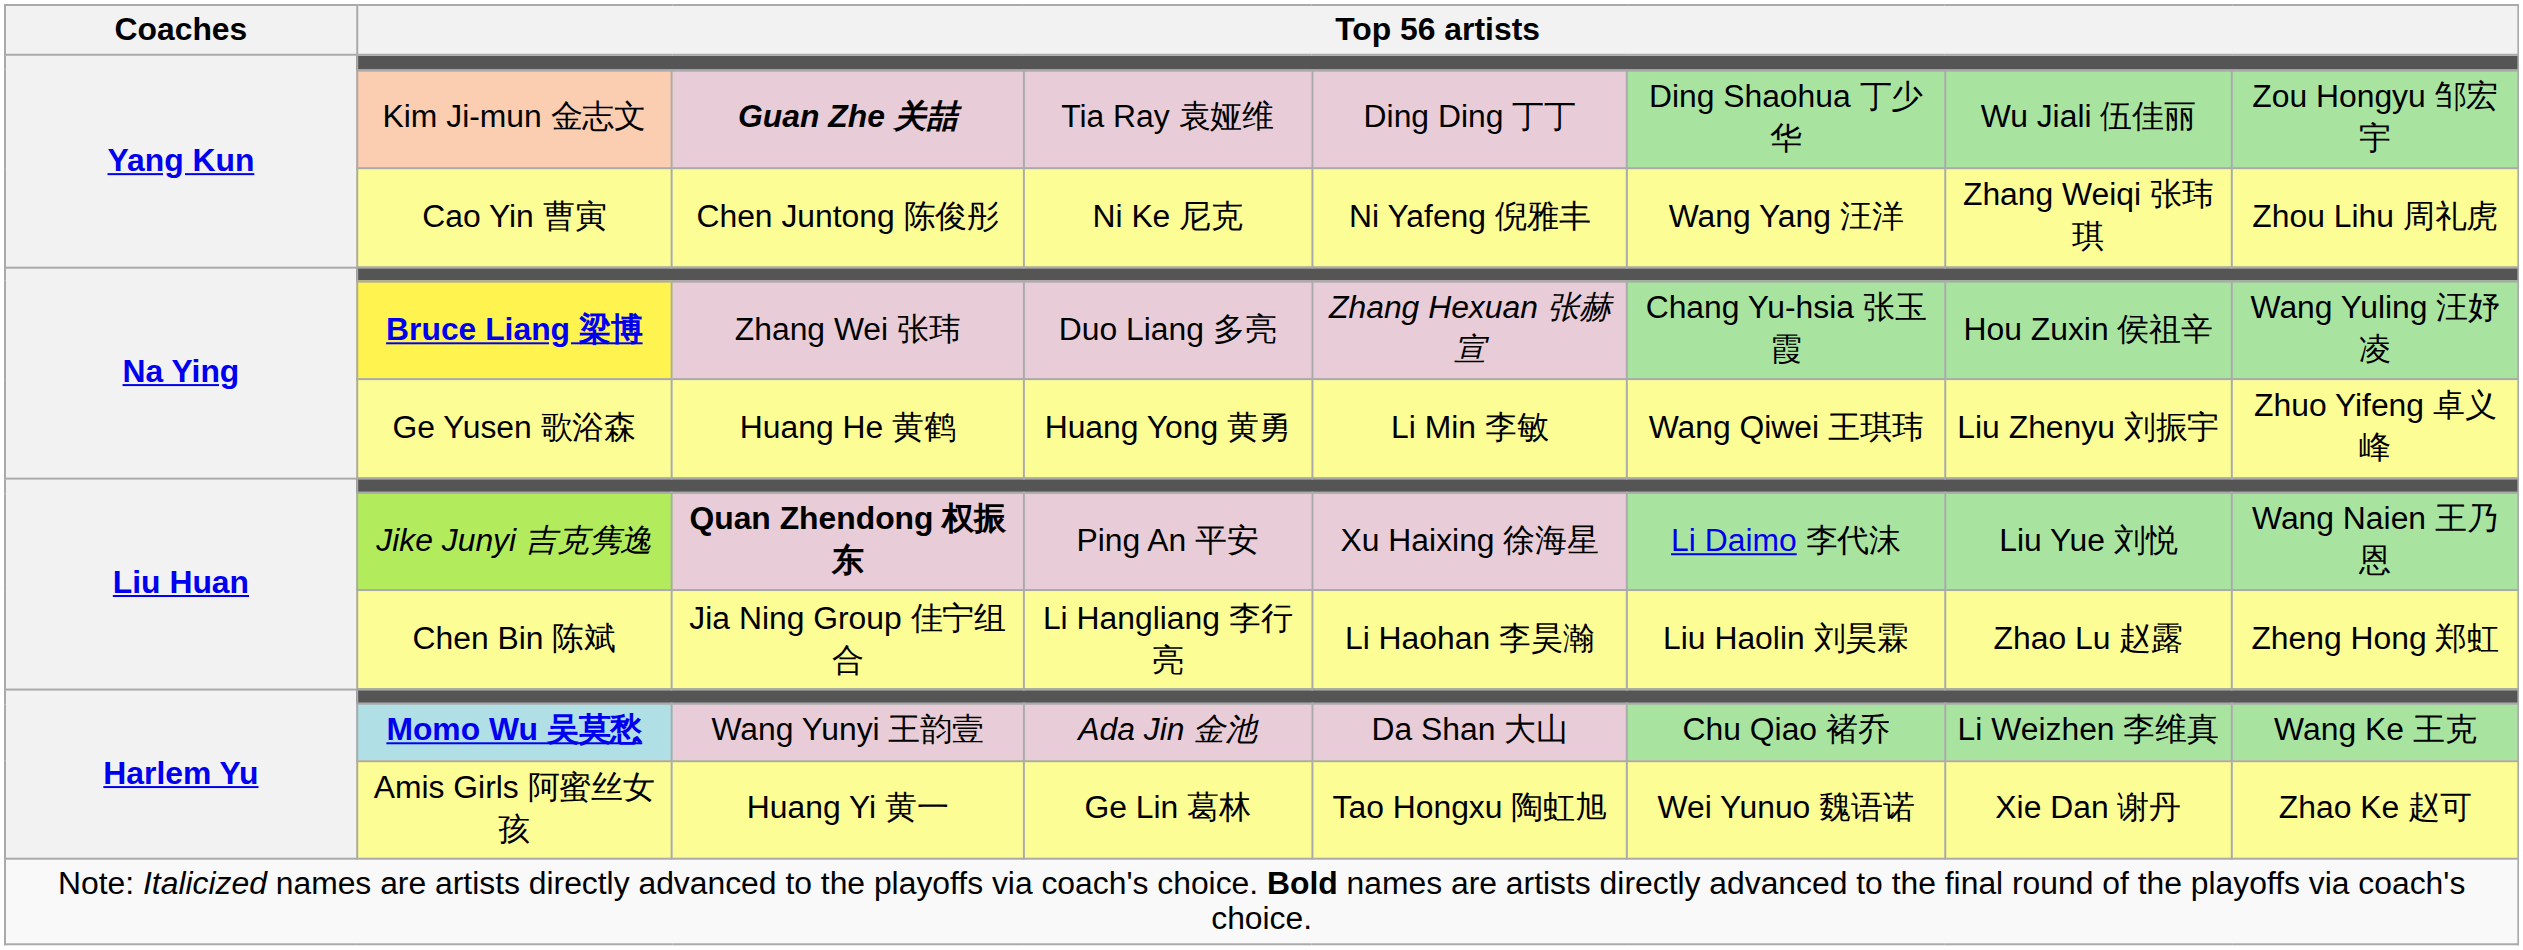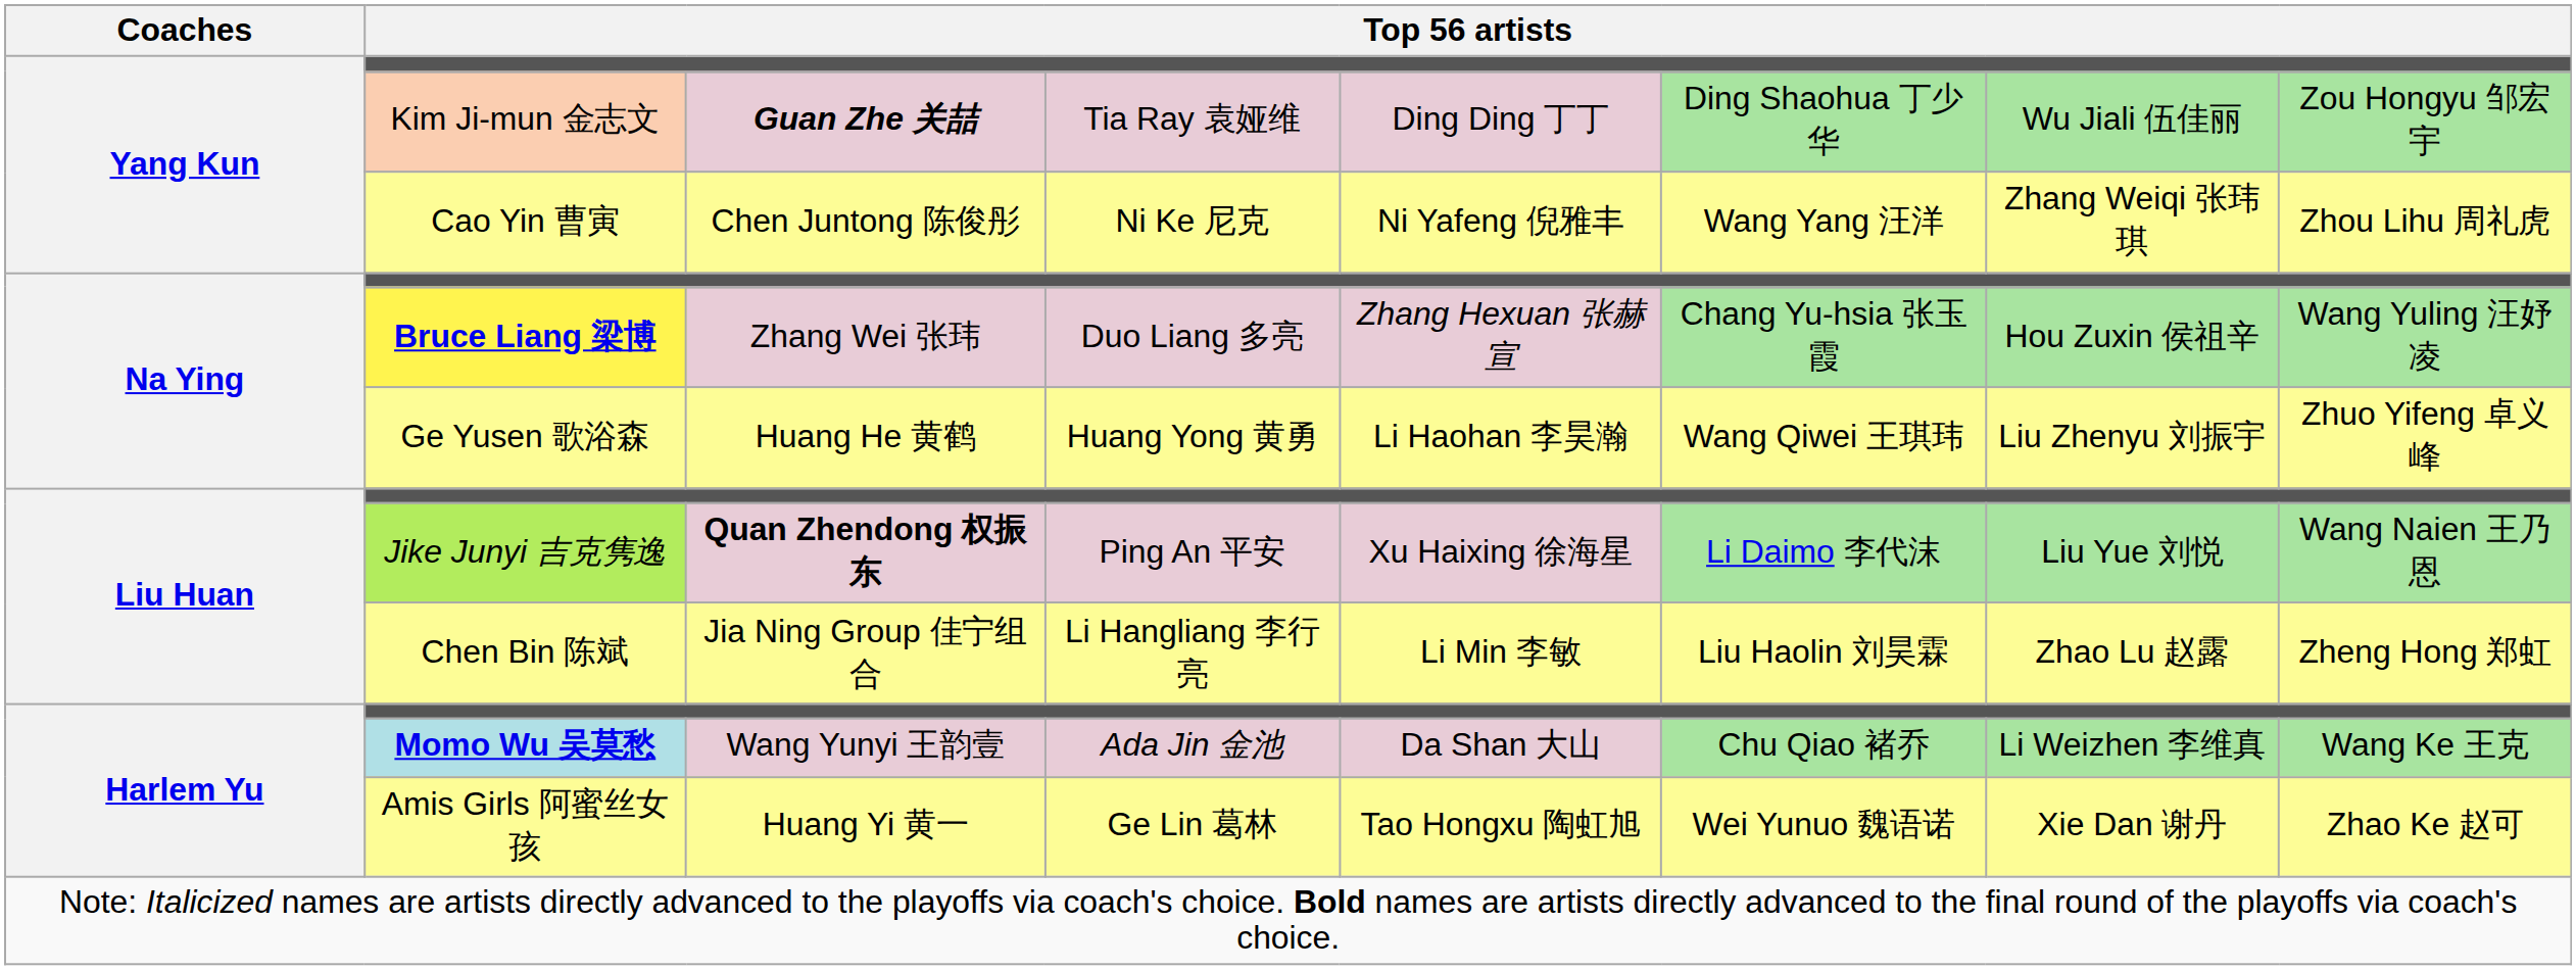Ge Yusen 歌浴森 | column 5: Li Min 李敏 -> Li Haohan 李昊瀚
Chen Bin 陈斌 | column 5: Li Haohan 李昊瀚 -> Li Min 李敏
